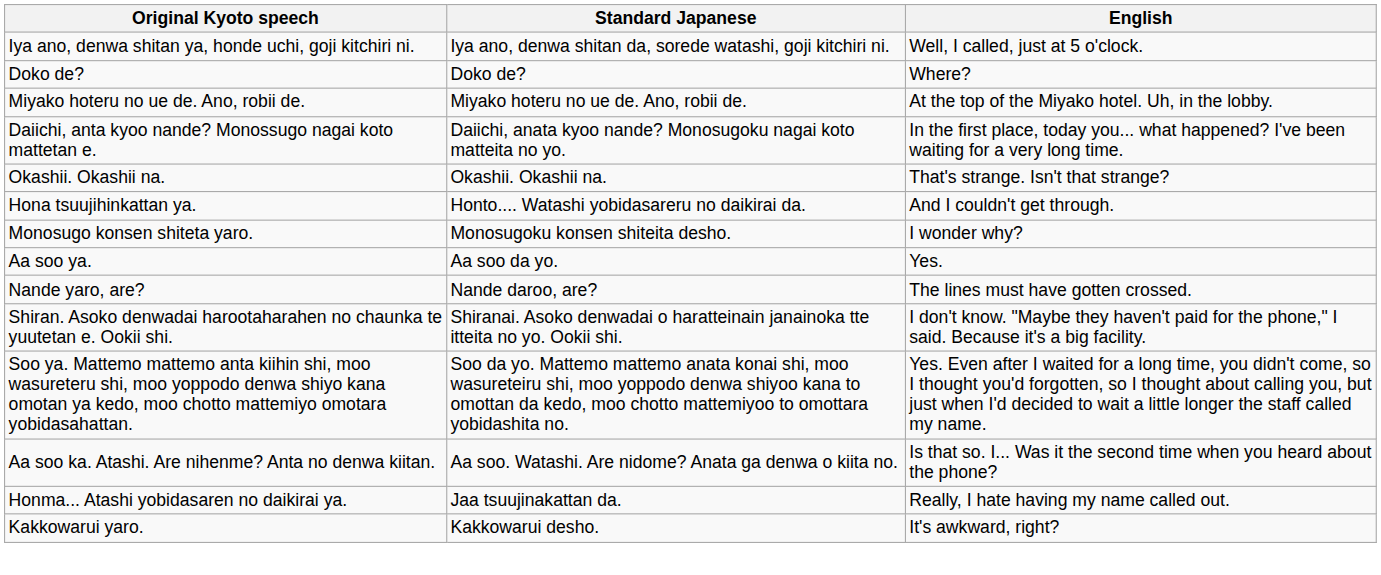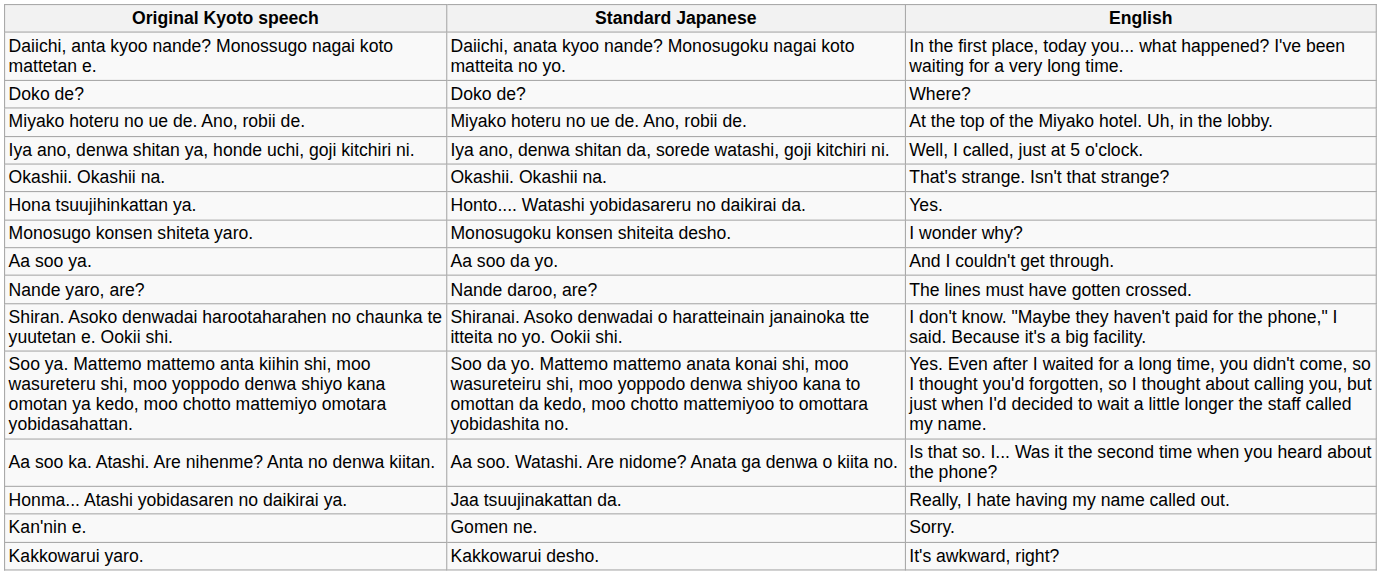rows swapped: Daiichi, anta kyoo nande? Monossugo nagai koto mattetan e. <-> Iya ano, denwa shitan ya, honde uchi, goji kitchiri ni.
Hona tsuujihinkattan ya. | English: And I couldn't get through. -> Yes.
Aa soo ya. | English: Yes. -> And I couldn't get through.
+ row: Kan'nin e. | Gomen ne. | Sorry.
